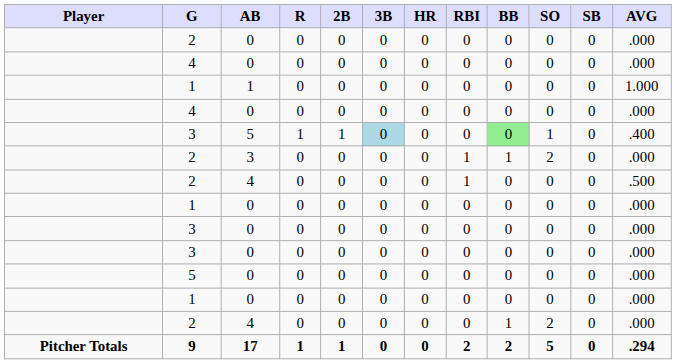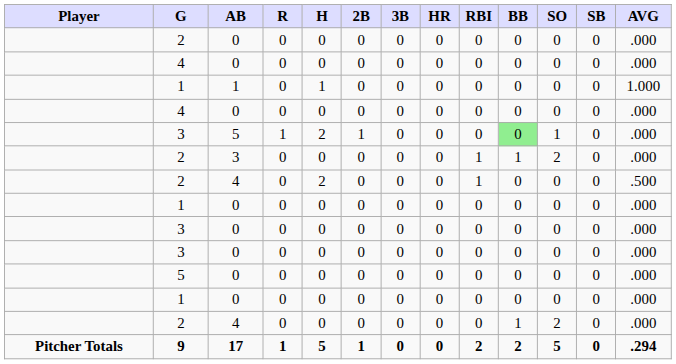+ column: H | 0 | 0 | 1 | 0 | 2 | 0 | 2 | 0 | 0 | 0 | 0 | 0 | 0 | 5
3 / 5 | 3B: lightblue background -> no background
3 / 5 | AVG: .400 -> .000
